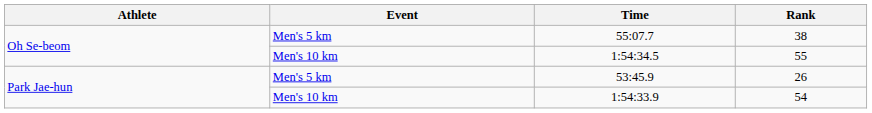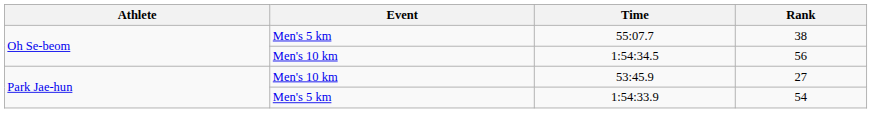1:54:34.5 | Rank: 55 -> 56
53:45.9 | Event: Men's 5 km -> Men's 10 km
53:45.9 | Rank: 26 -> 27
1:54:33.9 | Event: Men's 10 km -> Men's 5 km
